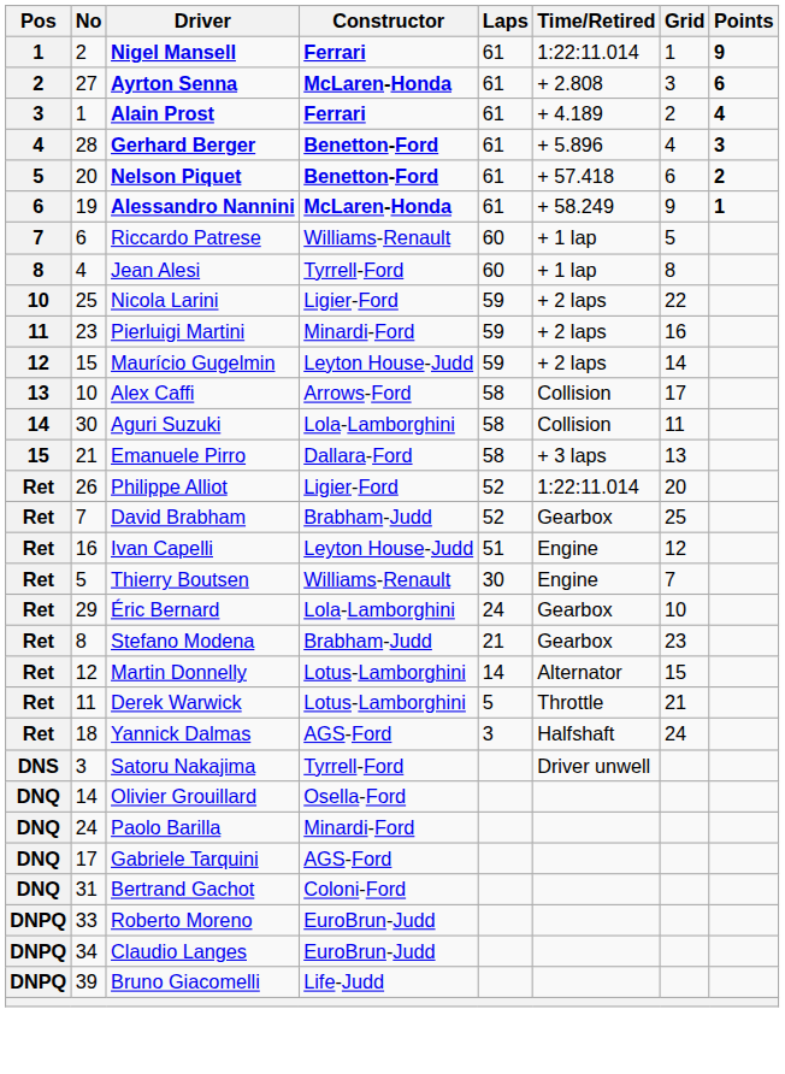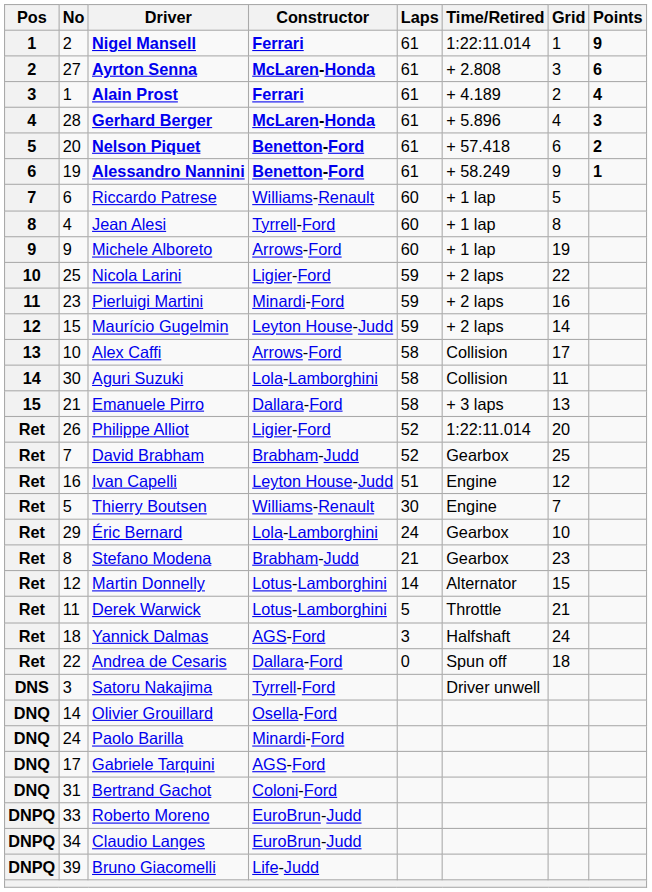Gerhard Berger | Constructor: Benetton-Ford -> McLaren-Honda
Alessandro Nannini | Constructor: McLaren-Honda -> Benetton-Ford
+ row: 9 | 9 | Michele Alboreto | Arrows-Ford | 60 | + 1 lap | 19
+ row: Ret | 22 | Andrea de Cesaris | Dallara-Ford | 0 | Spun off | 18
